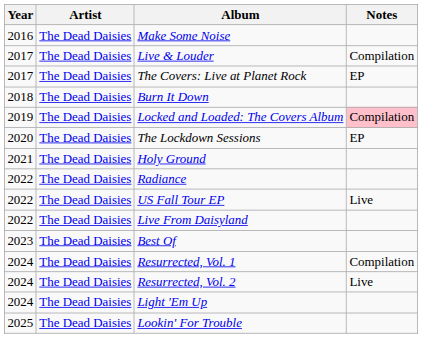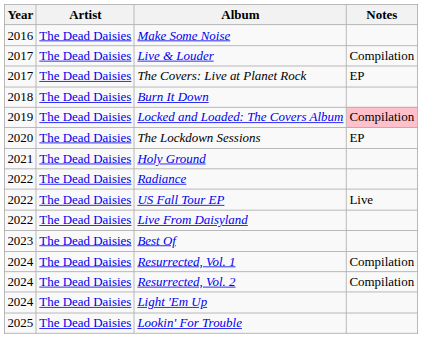Resurrected, Vol. 2 | Notes: Live -> Compilation
